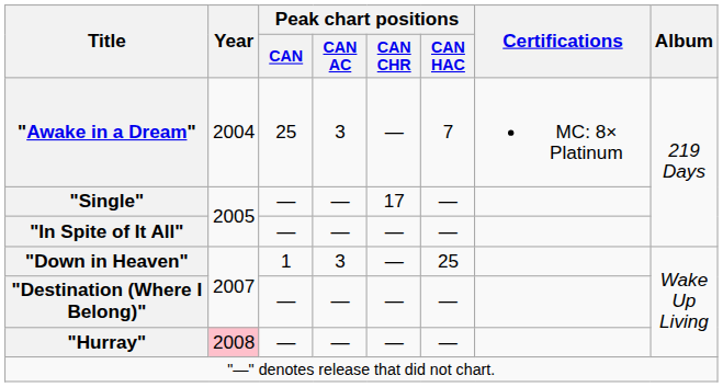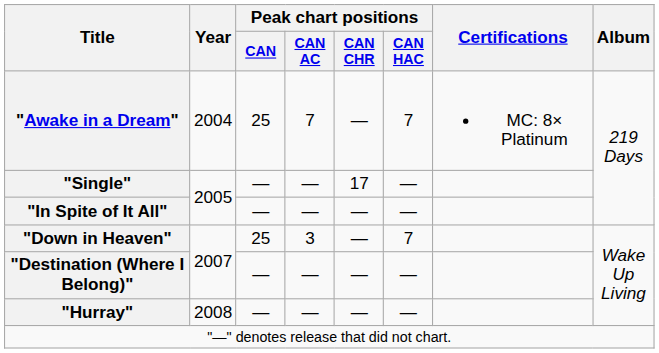"Awake in a Dream" | Peak chart positions / CAN AC: 3 -> 7
"Down in Heaven" | Peak chart positions / CAN: 1 -> 25
"Down in Heaven" | Peak chart positions / CAN HAC: 25 -> 7
"Hurray" | Year: pink background -> no background
